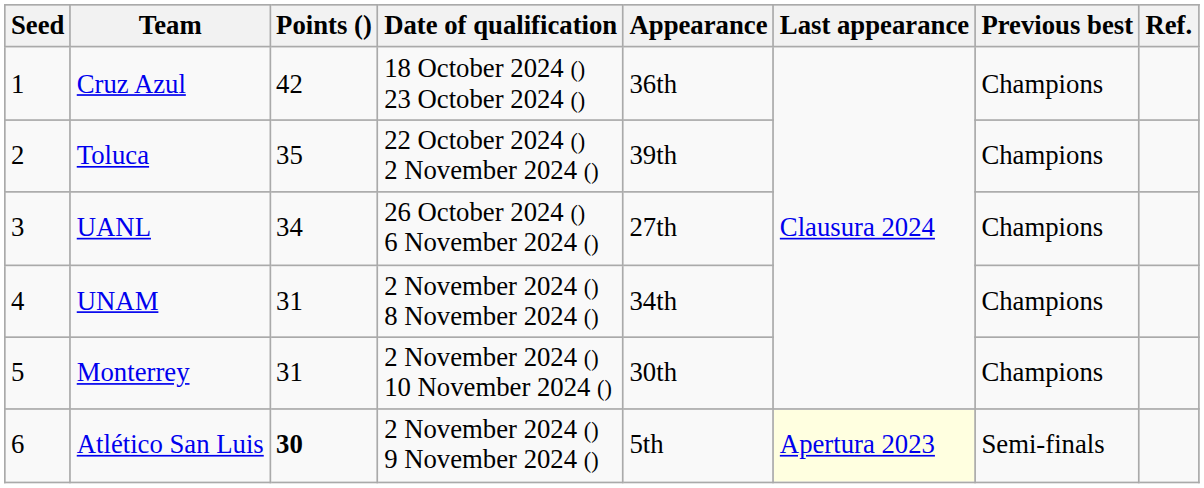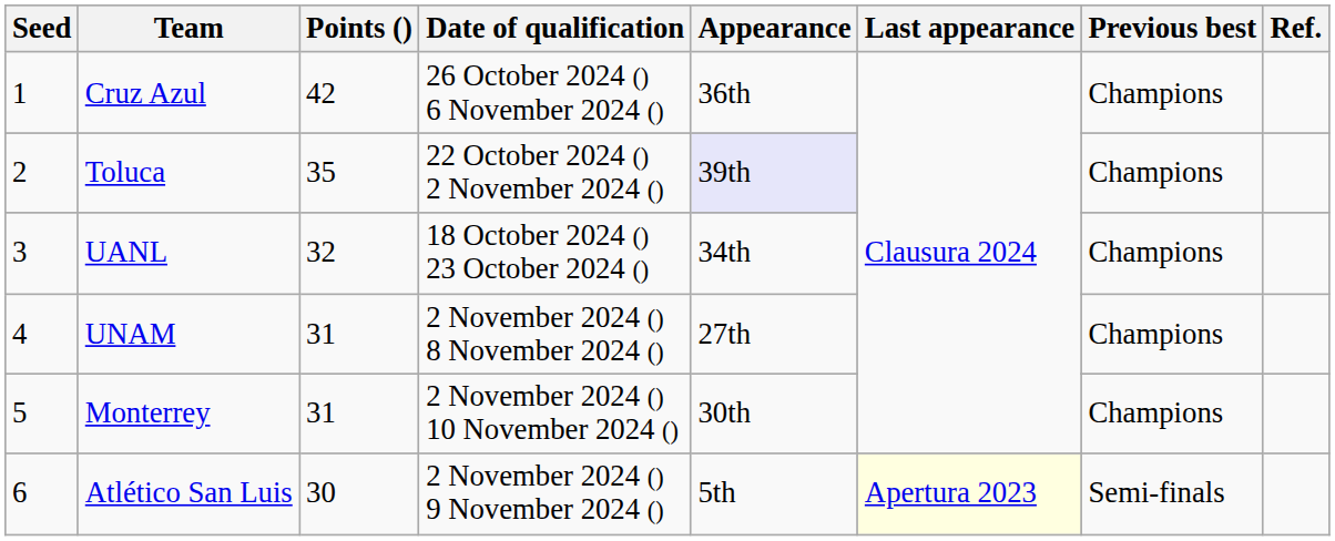Cruz Azul | Date of qualification: 18 October 2024 () 23 October 2024 () -> 26 October 2024 () 6 November 2024 ()
Toluca | Appearance: no background -> lavender background
UANL | Points (): 34 -> 32
UANL | Date of qualification: 26 October 2024 () 6 November 2024 () -> 18 October 2024 () 23 October 2024 ()
UANL | Appearance: 27th -> 34th
UNAM | Appearance: 34th -> 27th
Atlético San Luis | Points (): bold -> normal
